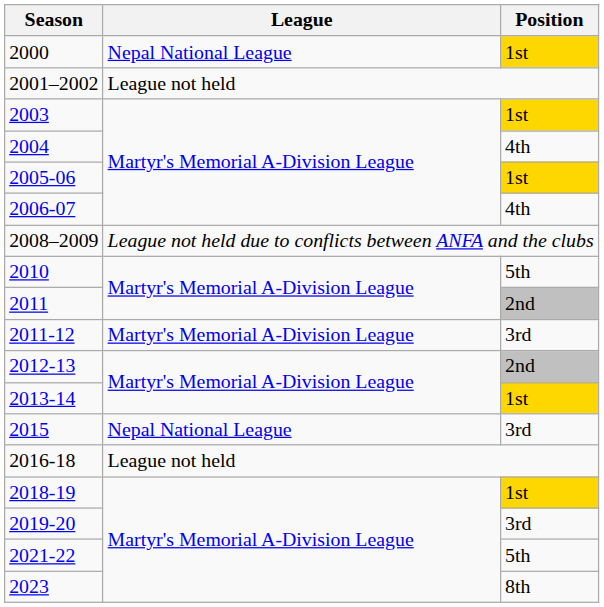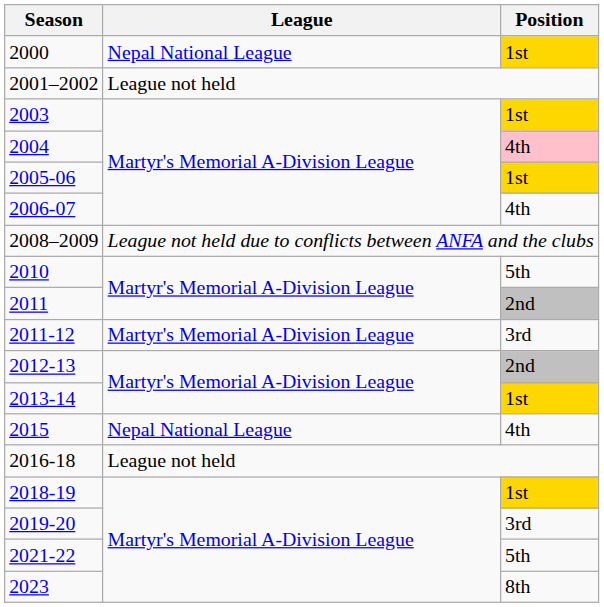2004 | Position: no background -> pink background
2015 | Position: 3rd -> 4th
